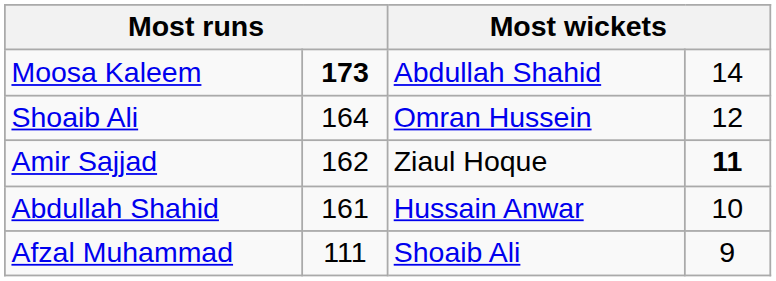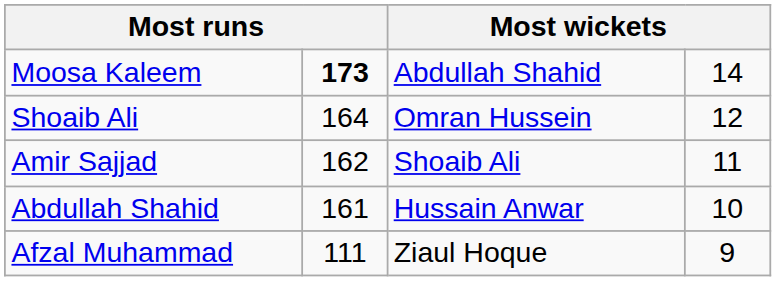Amir Sajjad | column 3: Ziaul Hoque -> Shoaib Ali
Amir Sajjad | column 4: bold -> normal
Afzal Muhammad | column 3: Shoaib Ali -> Ziaul Hoque
